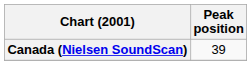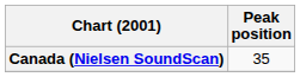Canada (Nielsen SoundScan) | Peak position: 39 -> 35
